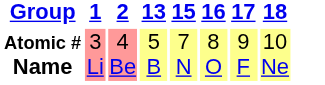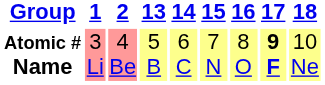+ column: 14 | 6 C
Atomic # Name | 17: normal -> bold
